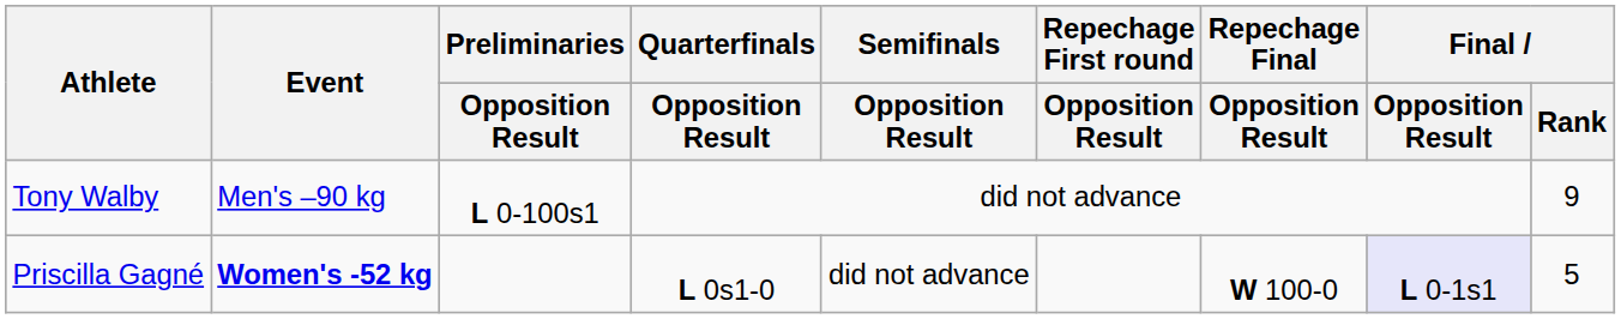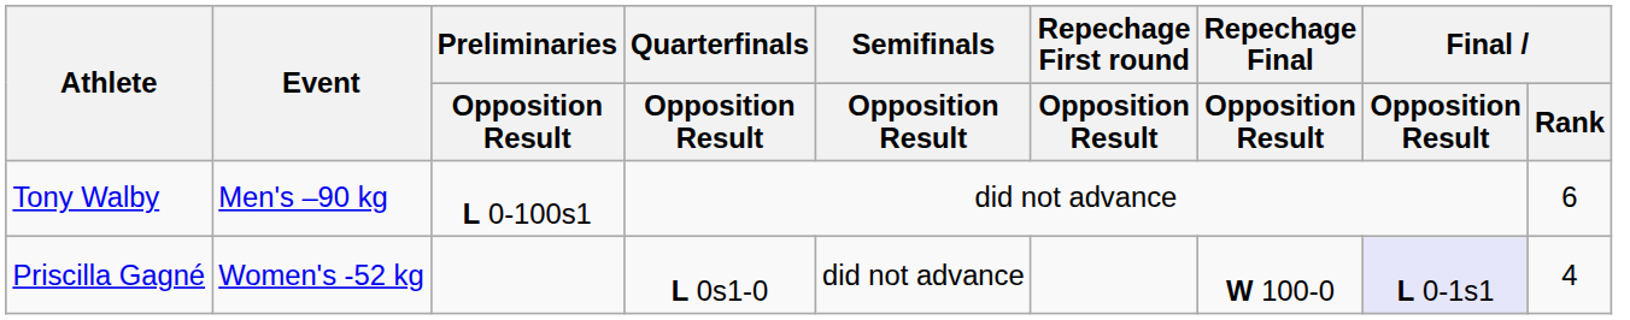Tony Walby | Final / Rank: 9 -> 6
Priscilla Gagné | Event: bold -> normal
Priscilla Gagné | Final / Rank: 5 -> 4
